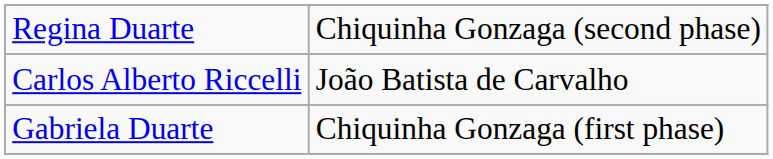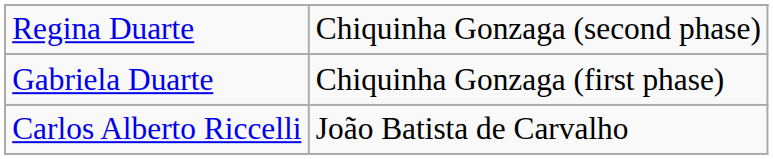rows swapped: Carlos Alberto Riccelli <-> Gabriela Duarte
